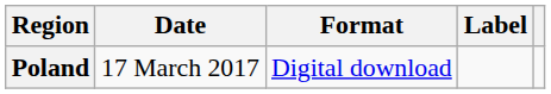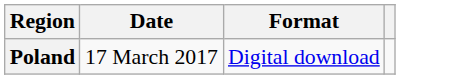- column: Label
